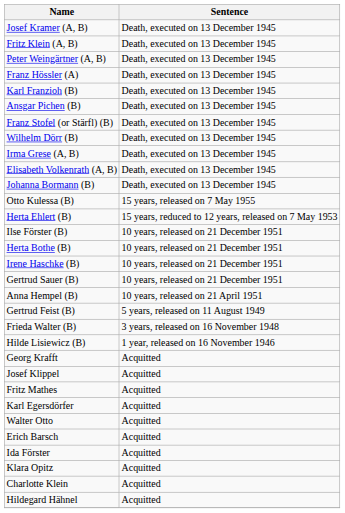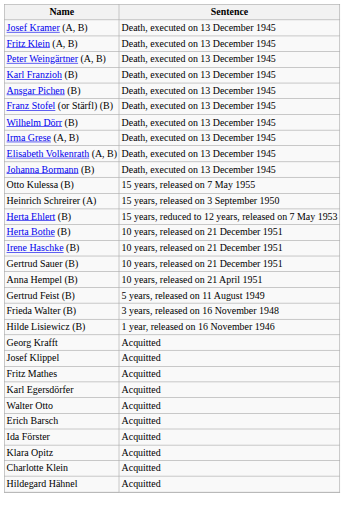- row: Franz Hössler (A) | Death, executed on 13 December 1945
+ row: Heinrich Schreirer (A) | 15 years, released on 3 September 1950
- row: Ilse Förster (B) | 10 years, released on 21 December 1951
